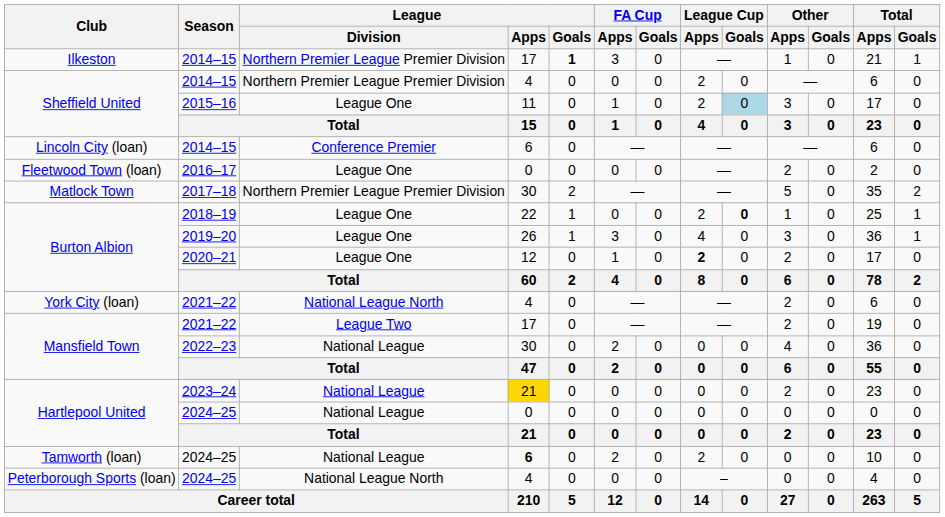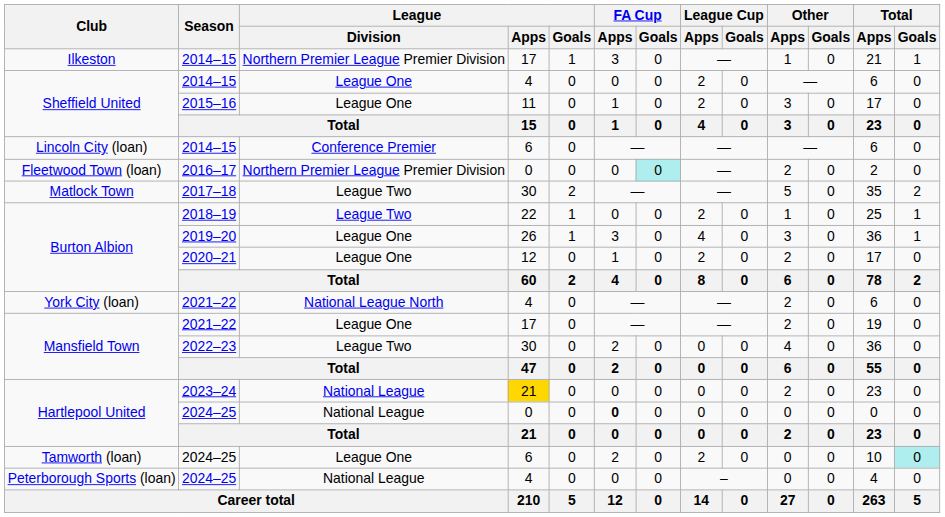Ilkeston | League / Goals: bold -> normal
Sheffield United / 2014–15 | League / Division: Northern Premier League Premier Division -> League One
Sheffield United / 2015–16 | League Cup / Goals: lightblue background -> no background
Fleetwood Town (loan) | League / Division: League One -> Northern Premier League Premier Division
Fleetwood Town (loan) | FA Cup / Goals: no background -> paleturquoise background
Matlock Town | League / Division: Northern Premier League Premier Division -> League Two
Burton Albion / 2018–19 | League / Division: League One -> League Two
Burton Albion / 2018–19 | League Cup / Goals: bold -> normal
Burton Albion / 2020–21 | League Cup / Apps: bold -> normal
Mansfield Town / 2021–22 | League / Division: League Two -> League One
Mansfield Town / 2022–23 | League / Division: National League -> League Two
Hartlepool United / 2024–25 | FA Cup / Apps: normal -> bold
Tamworth (loan) | League / Division: National League -> League One
Tamworth (loan) | League / Apps: bold -> normal
Tamworth (loan) | Total / Goals: no background -> paleturquoise background
Peterborough Sports (loan) | League / Division: National League North -> National League
